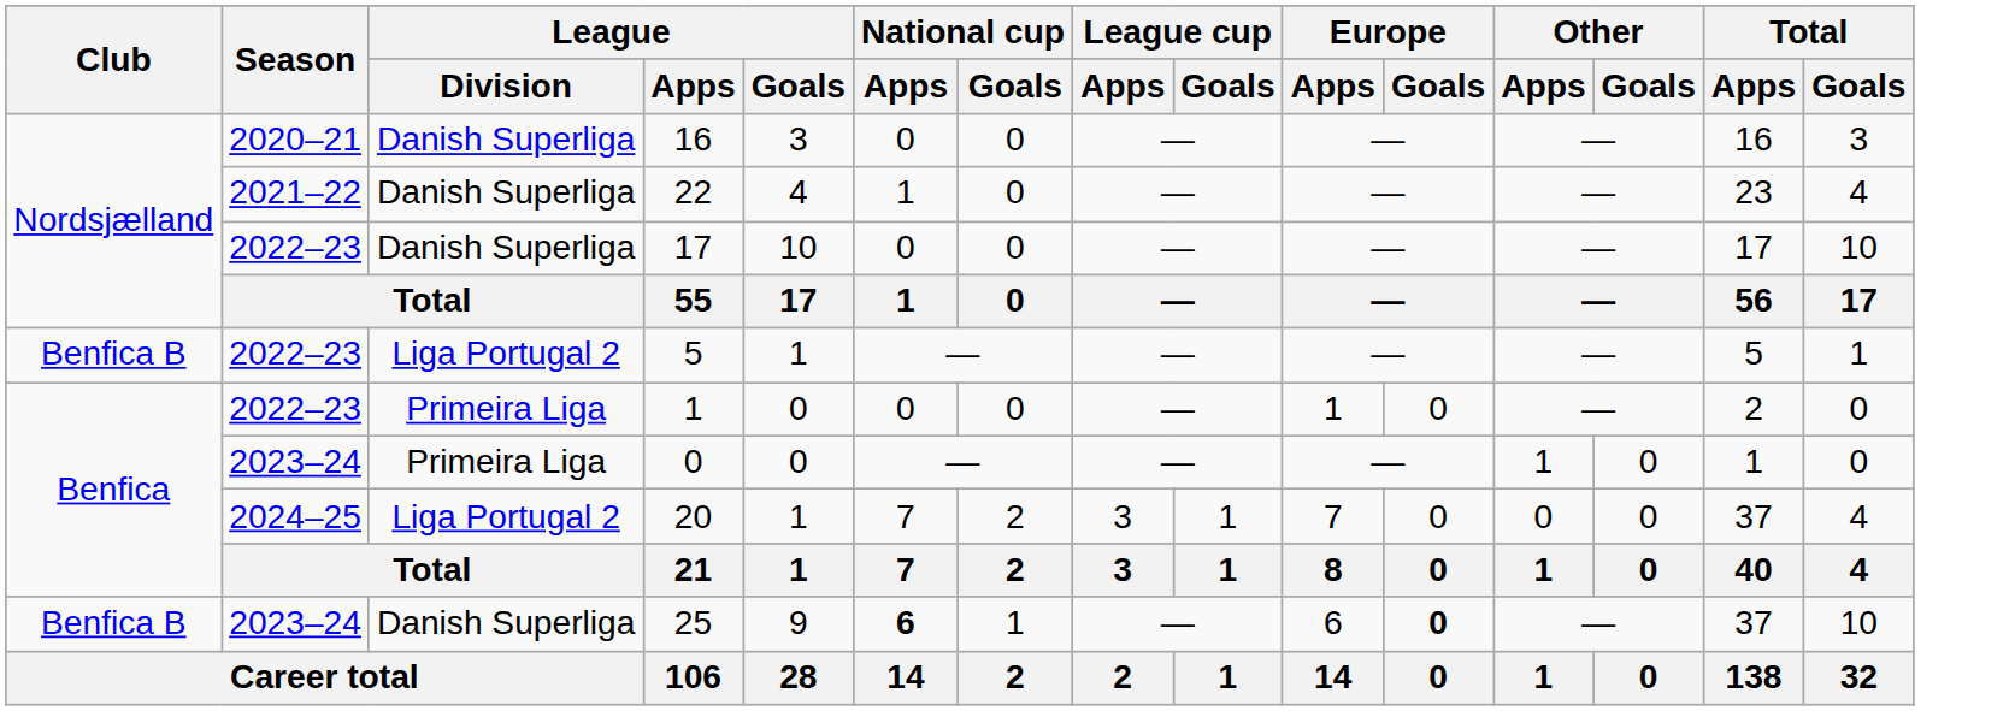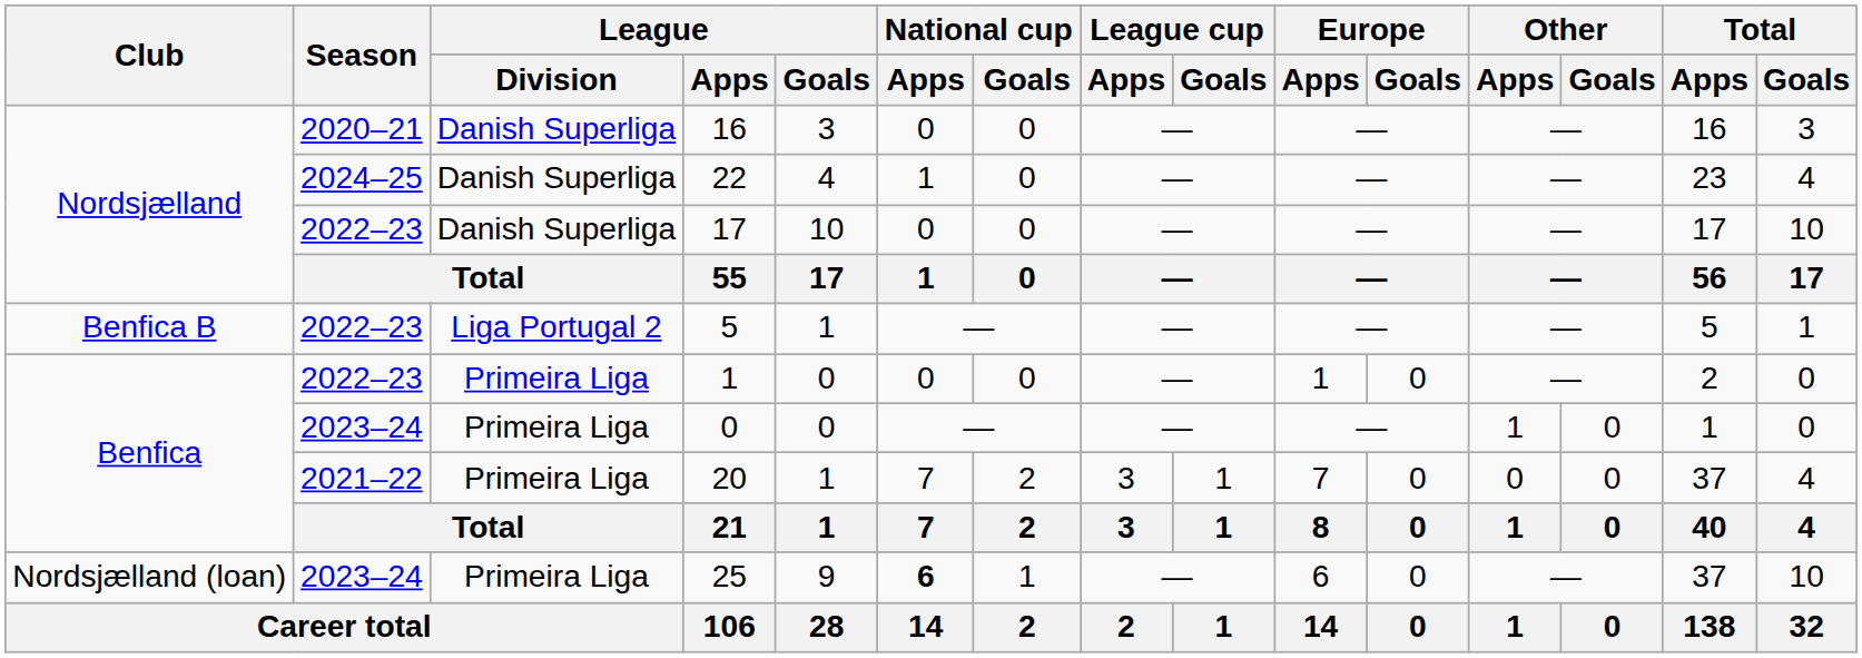22 | Season: 2021–22 -> 2024–25
20 | Season: 2024–25 -> 2021–22
20 | League / Division: Liga Portugal 2 -> Primeira Liga
25 | Club: Benfica B -> Nordsjælland (loan)
25 | League / Division: Danish Superliga -> Primeira Liga
25 | Europe / Goals: bold -> normal
